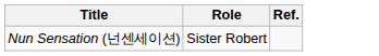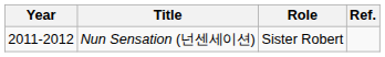+ column: Year | 2011-2012
